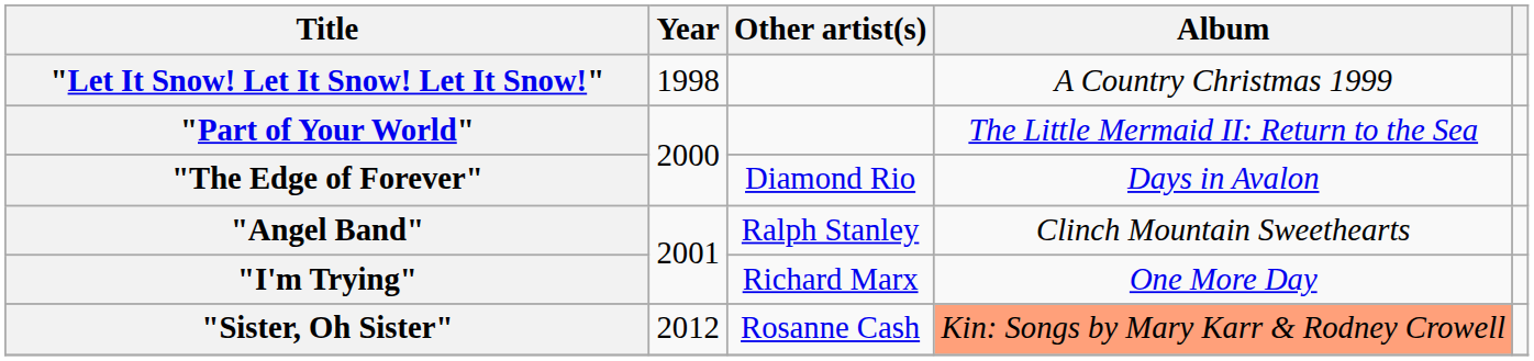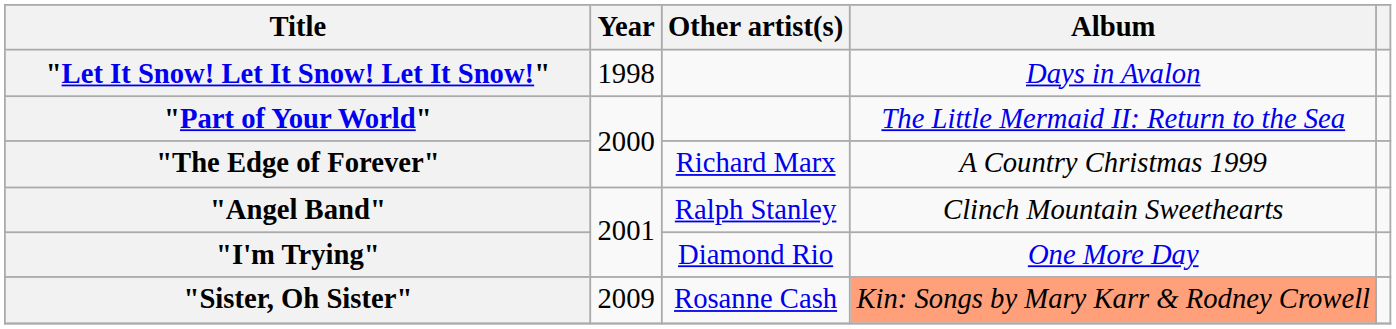"Let It Snow! Let It Snow! Let It Snow!" | Album: A Country Christmas 1999 -> Days in Avalon
"The Edge of Forever" | Other artist(s): Diamond Rio -> Richard Marx
"The Edge of Forever" | Album: Days in Avalon -> A Country Christmas 1999
"I'm Trying" | Other artist(s): Richard Marx -> Diamond Rio
"Sister, Oh Sister" | Year: 2012 -> 2009
